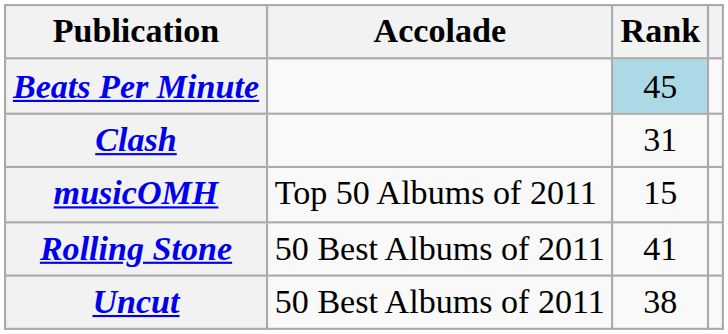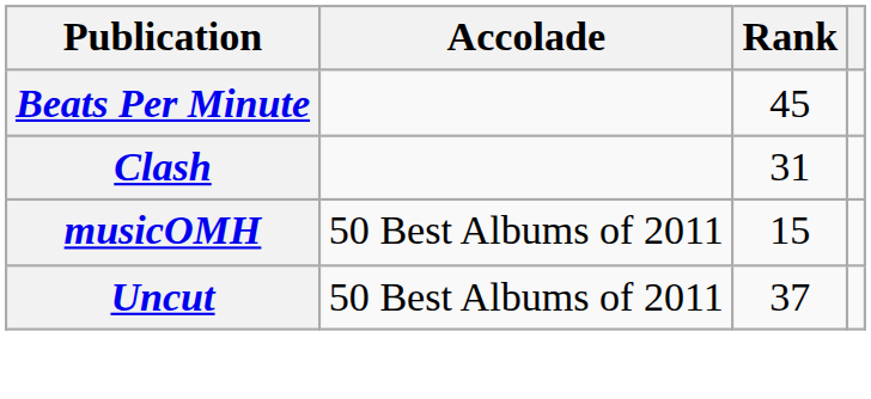Beats Per Minute | Rank: lightblue background -> no background
musicOMH | Accolade: Top 50 Albums of 2011 -> 50 Best Albums of 2011
- row: Rolling Stone | 50 Best Albums of 2011 | 41
Uncut | Rank: 38 -> 37
